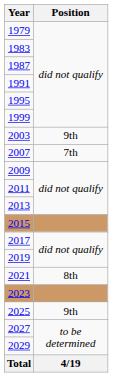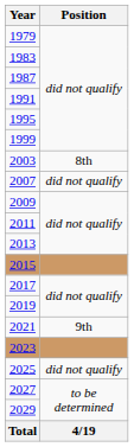2003 | Position: 9th -> 8th
2007 | Position: 7th -> did not qualify
2021 | Position: 8th -> 9th
2025 | Position: 9th -> did not qualify
